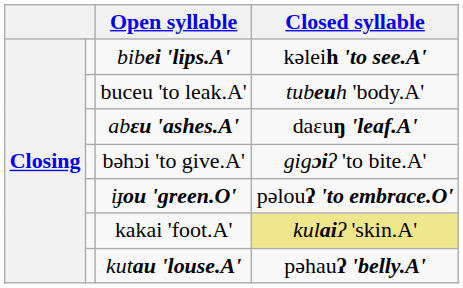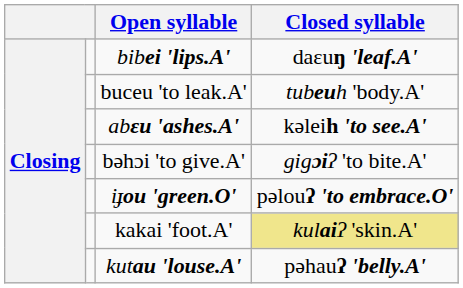bibei 'lips.A' | Closed syllable: kəleih 'to see.A' -> daɛuŋ 'leaf.A'
abɛu 'ashes.A' | Closed syllable: daɛuŋ 'leaf.A' -> kəleih 'to see.A'
